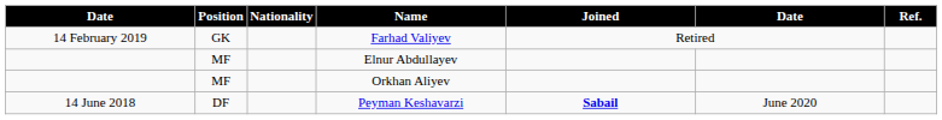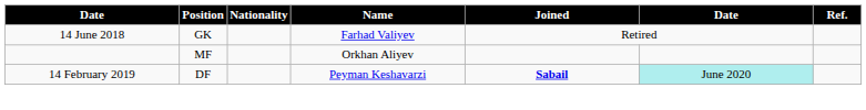Farhad Valiyev | column 1: 14 February 2019 -> 14 June 2018
- row: MF | Elnur Abdullayev
Peyman Keshavarzi | column 1: 14 June 2018 -> 14 February 2019
Peyman Keshavarzi | column 6: no background -> paleturquoise background
